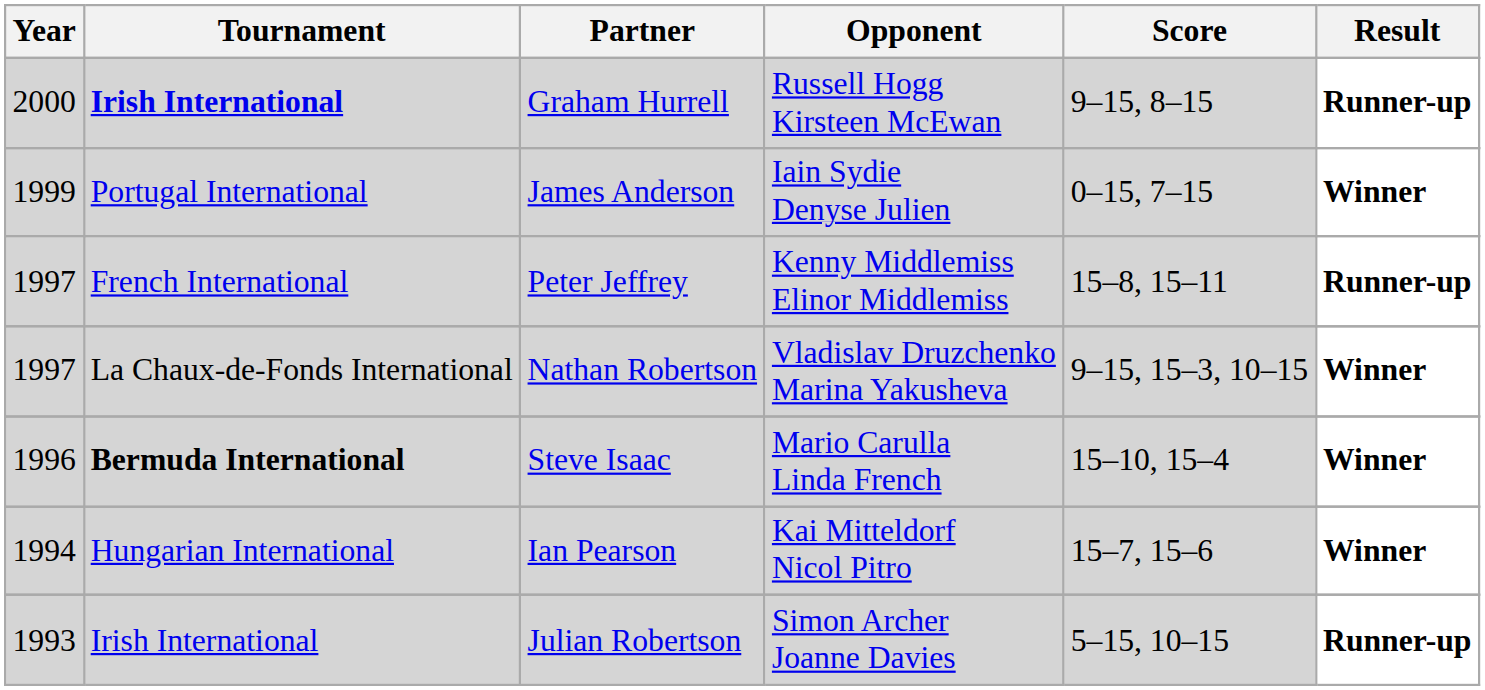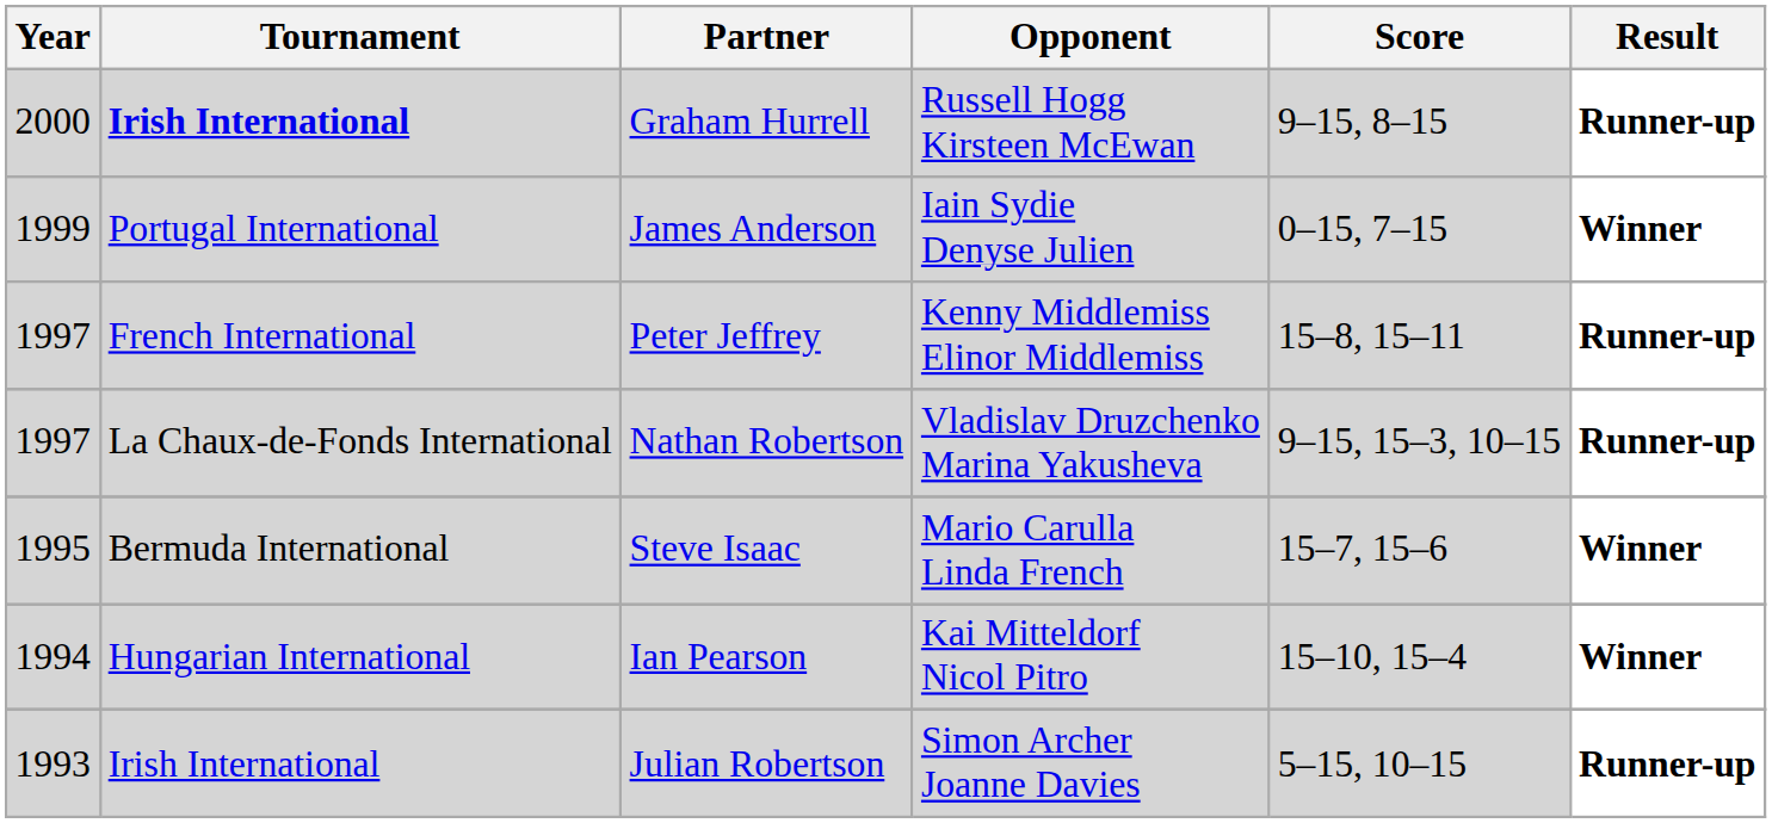Nathan Robertson | Result: Winner -> Runner-up
Steve Isaac | Year: 1996 -> 1995
Steve Isaac | Tournament: bold -> normal
Steve Isaac | Score: 15–10, 15–4 -> 15–7, 15–6
Ian Pearson | Score: 15–7, 15–6 -> 15–10, 15–4
